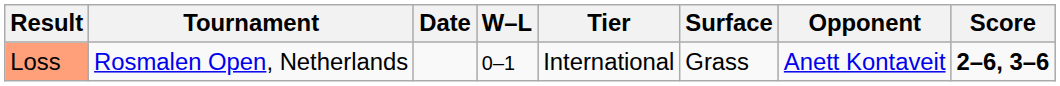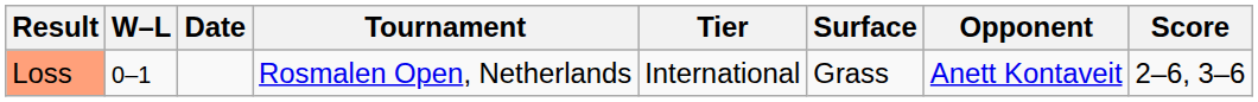columns swapped: W–L <-> Tournament
Loss | Score: bold -> normal
